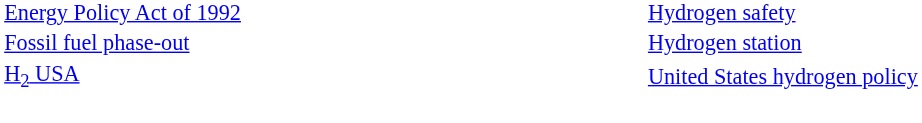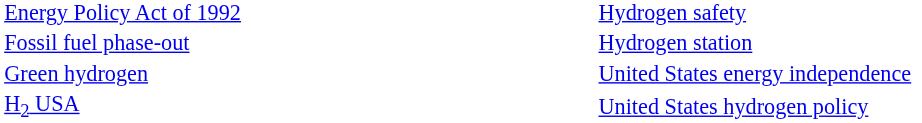+ row: Green hydrogen | United States energy independence
